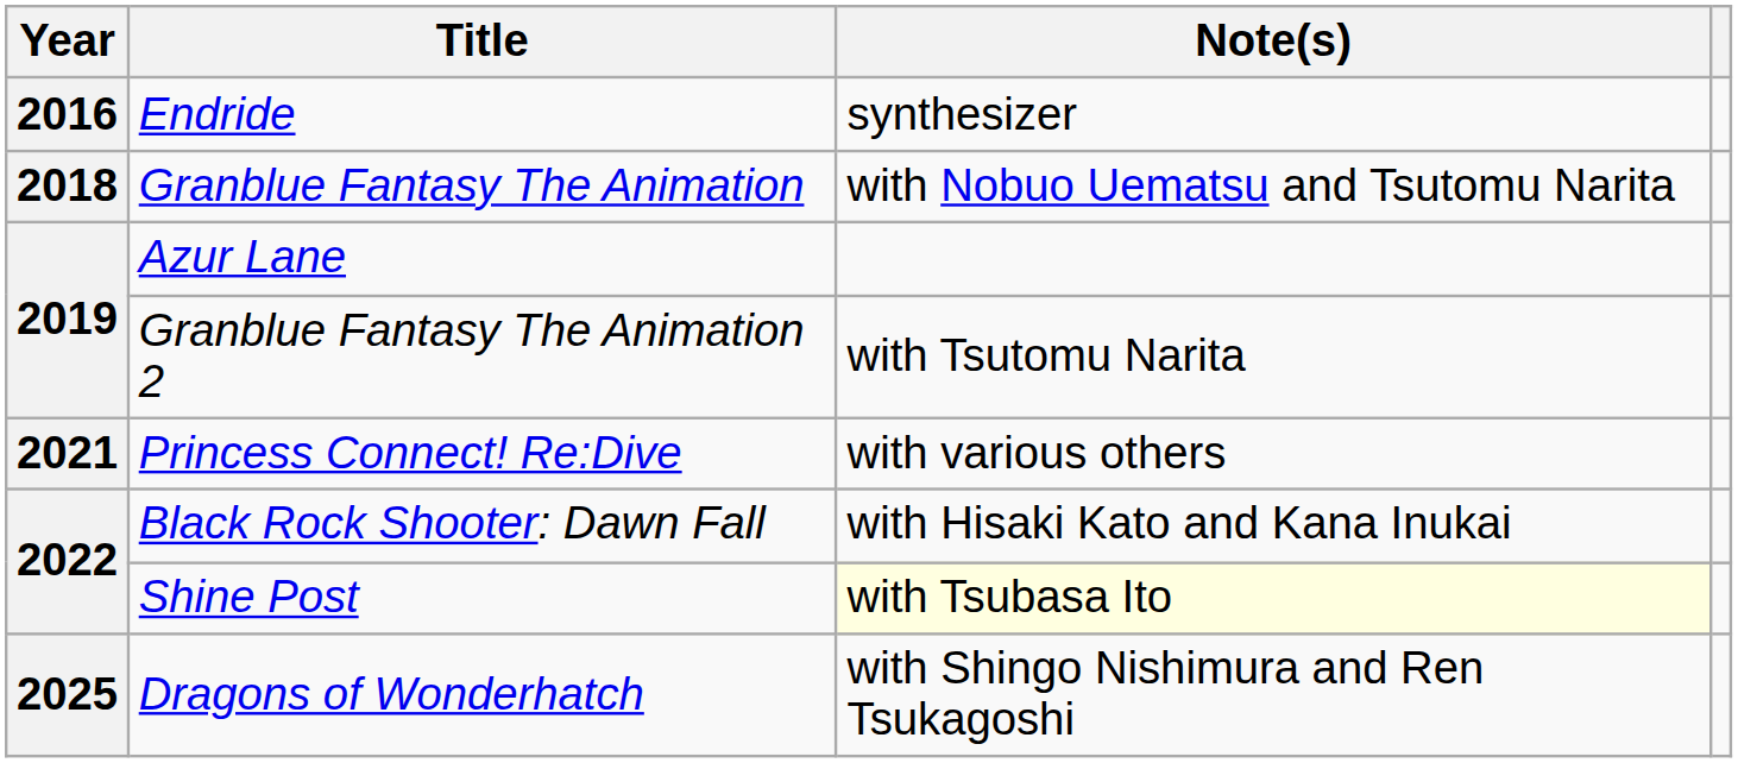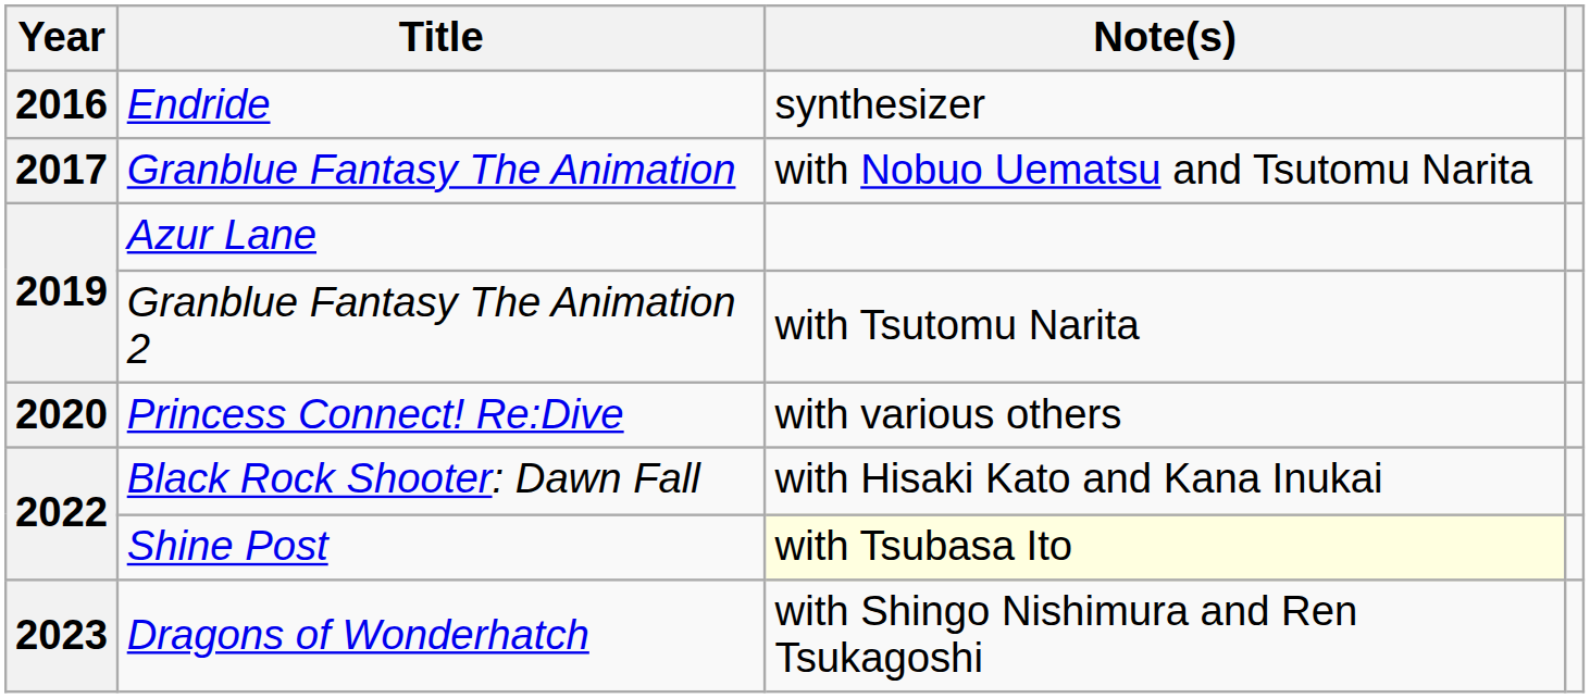Granblue Fantasy The Animation | Year: 2018 -> 2017
Princess Connect! Re:Dive | Year: 2021 -> 2020
Dragons of Wonderhatch | Year: 2025 -> 2023
